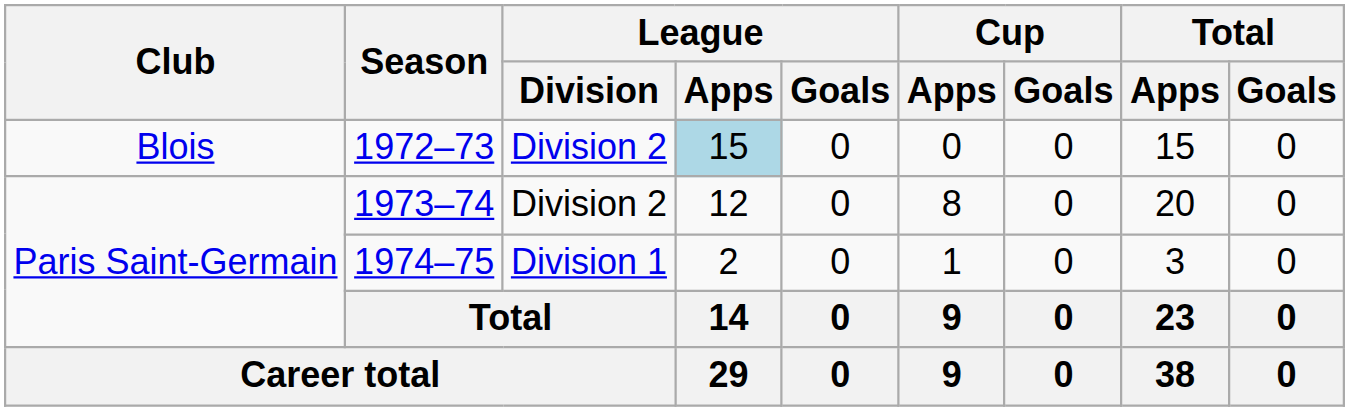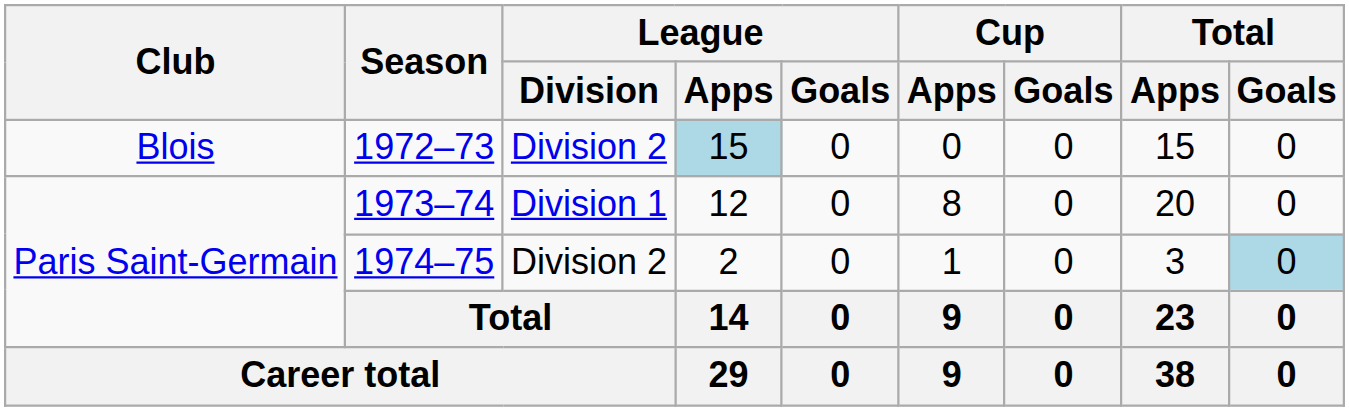1973–74 | League / Division: Division 2 -> Division 1
1974–75 | League / Division: Division 1 -> Division 2
1974–75 | Total / Goals: no background -> lightblue background
